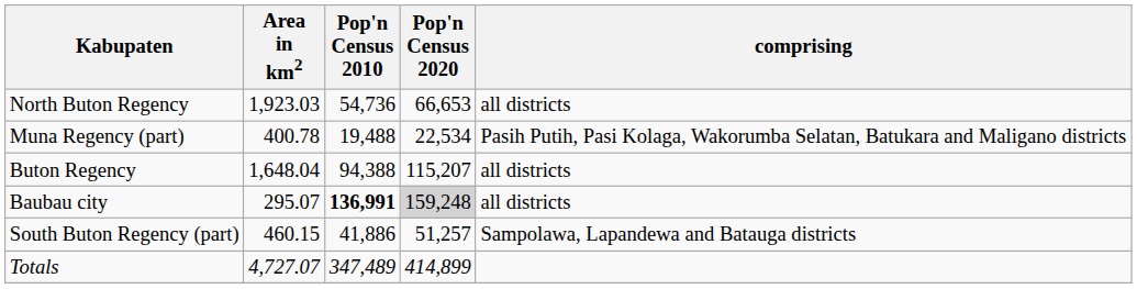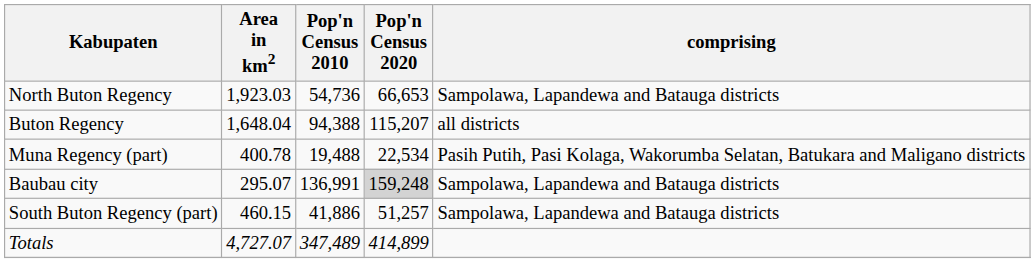North Buton Regency | comprising: all districts -> Sampolawa, Lapandewa and Batauga districts
rows swapped: Muna Regency (part) <-> Buton Regency
Baubau city | Pop'n Census 2010: bold -> normal
Baubau city | comprising: all districts -> Sampolawa, Lapandewa and Batauga districts
